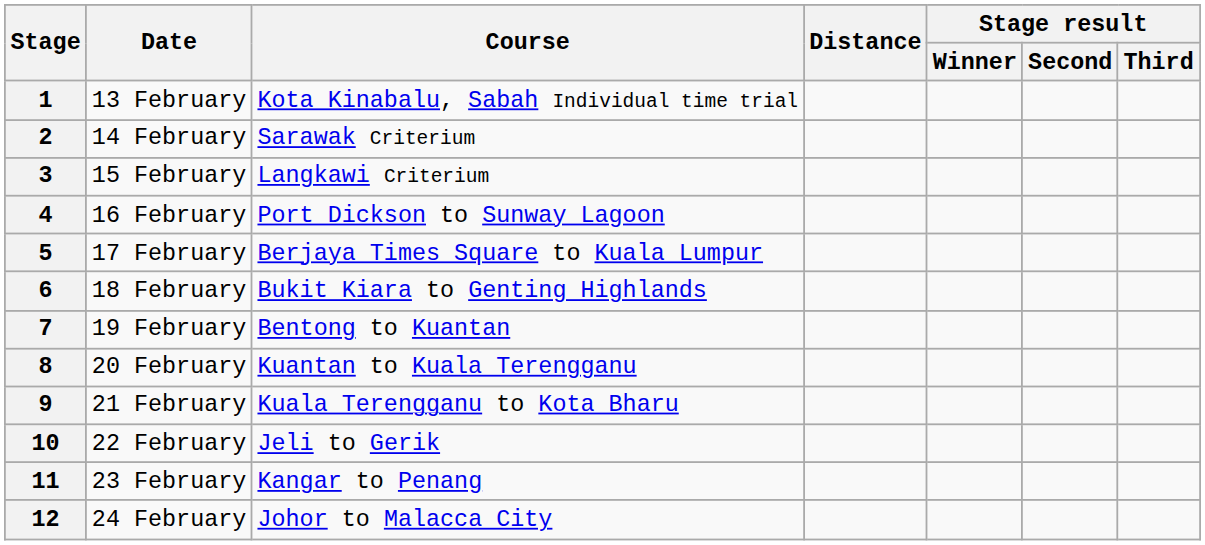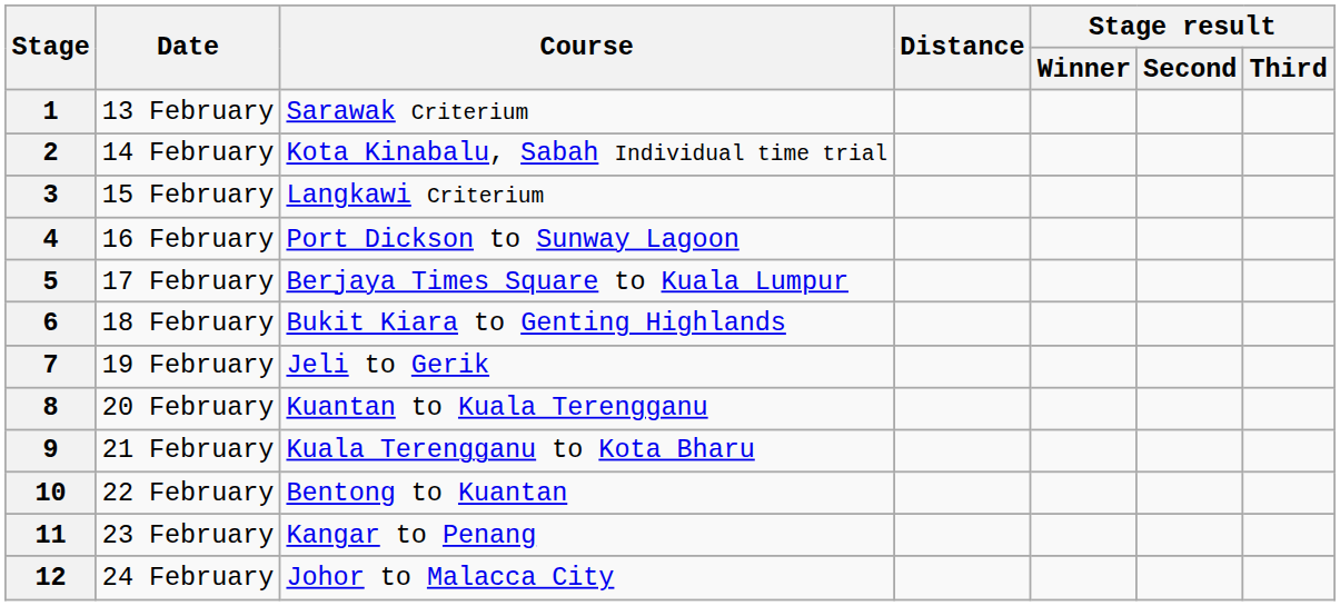1 | Course: Kota Kinabalu, Sabah Individual time trial -> Sarawak Criterium
2 | Course: Sarawak Criterium -> Kota Kinabalu, Sabah Individual time trial
7 | Course: Bentong to Kuantan -> Jeli to Gerik
10 | Course: Jeli to Gerik -> Bentong to Kuantan
